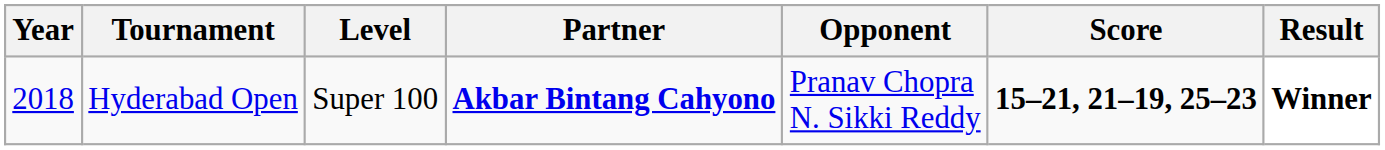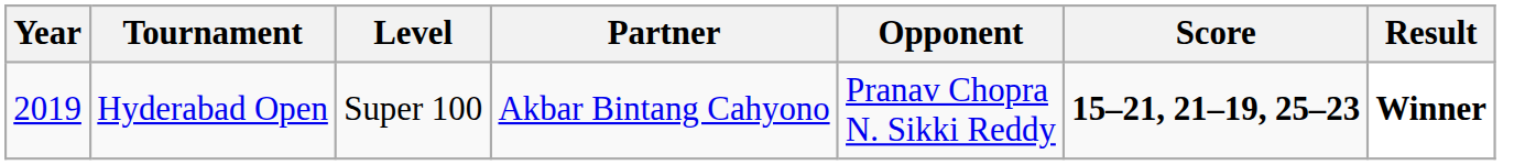Hyderabad Open | Year: 2018 -> 2019
Hyderabad Open | Partner: bold -> normal
